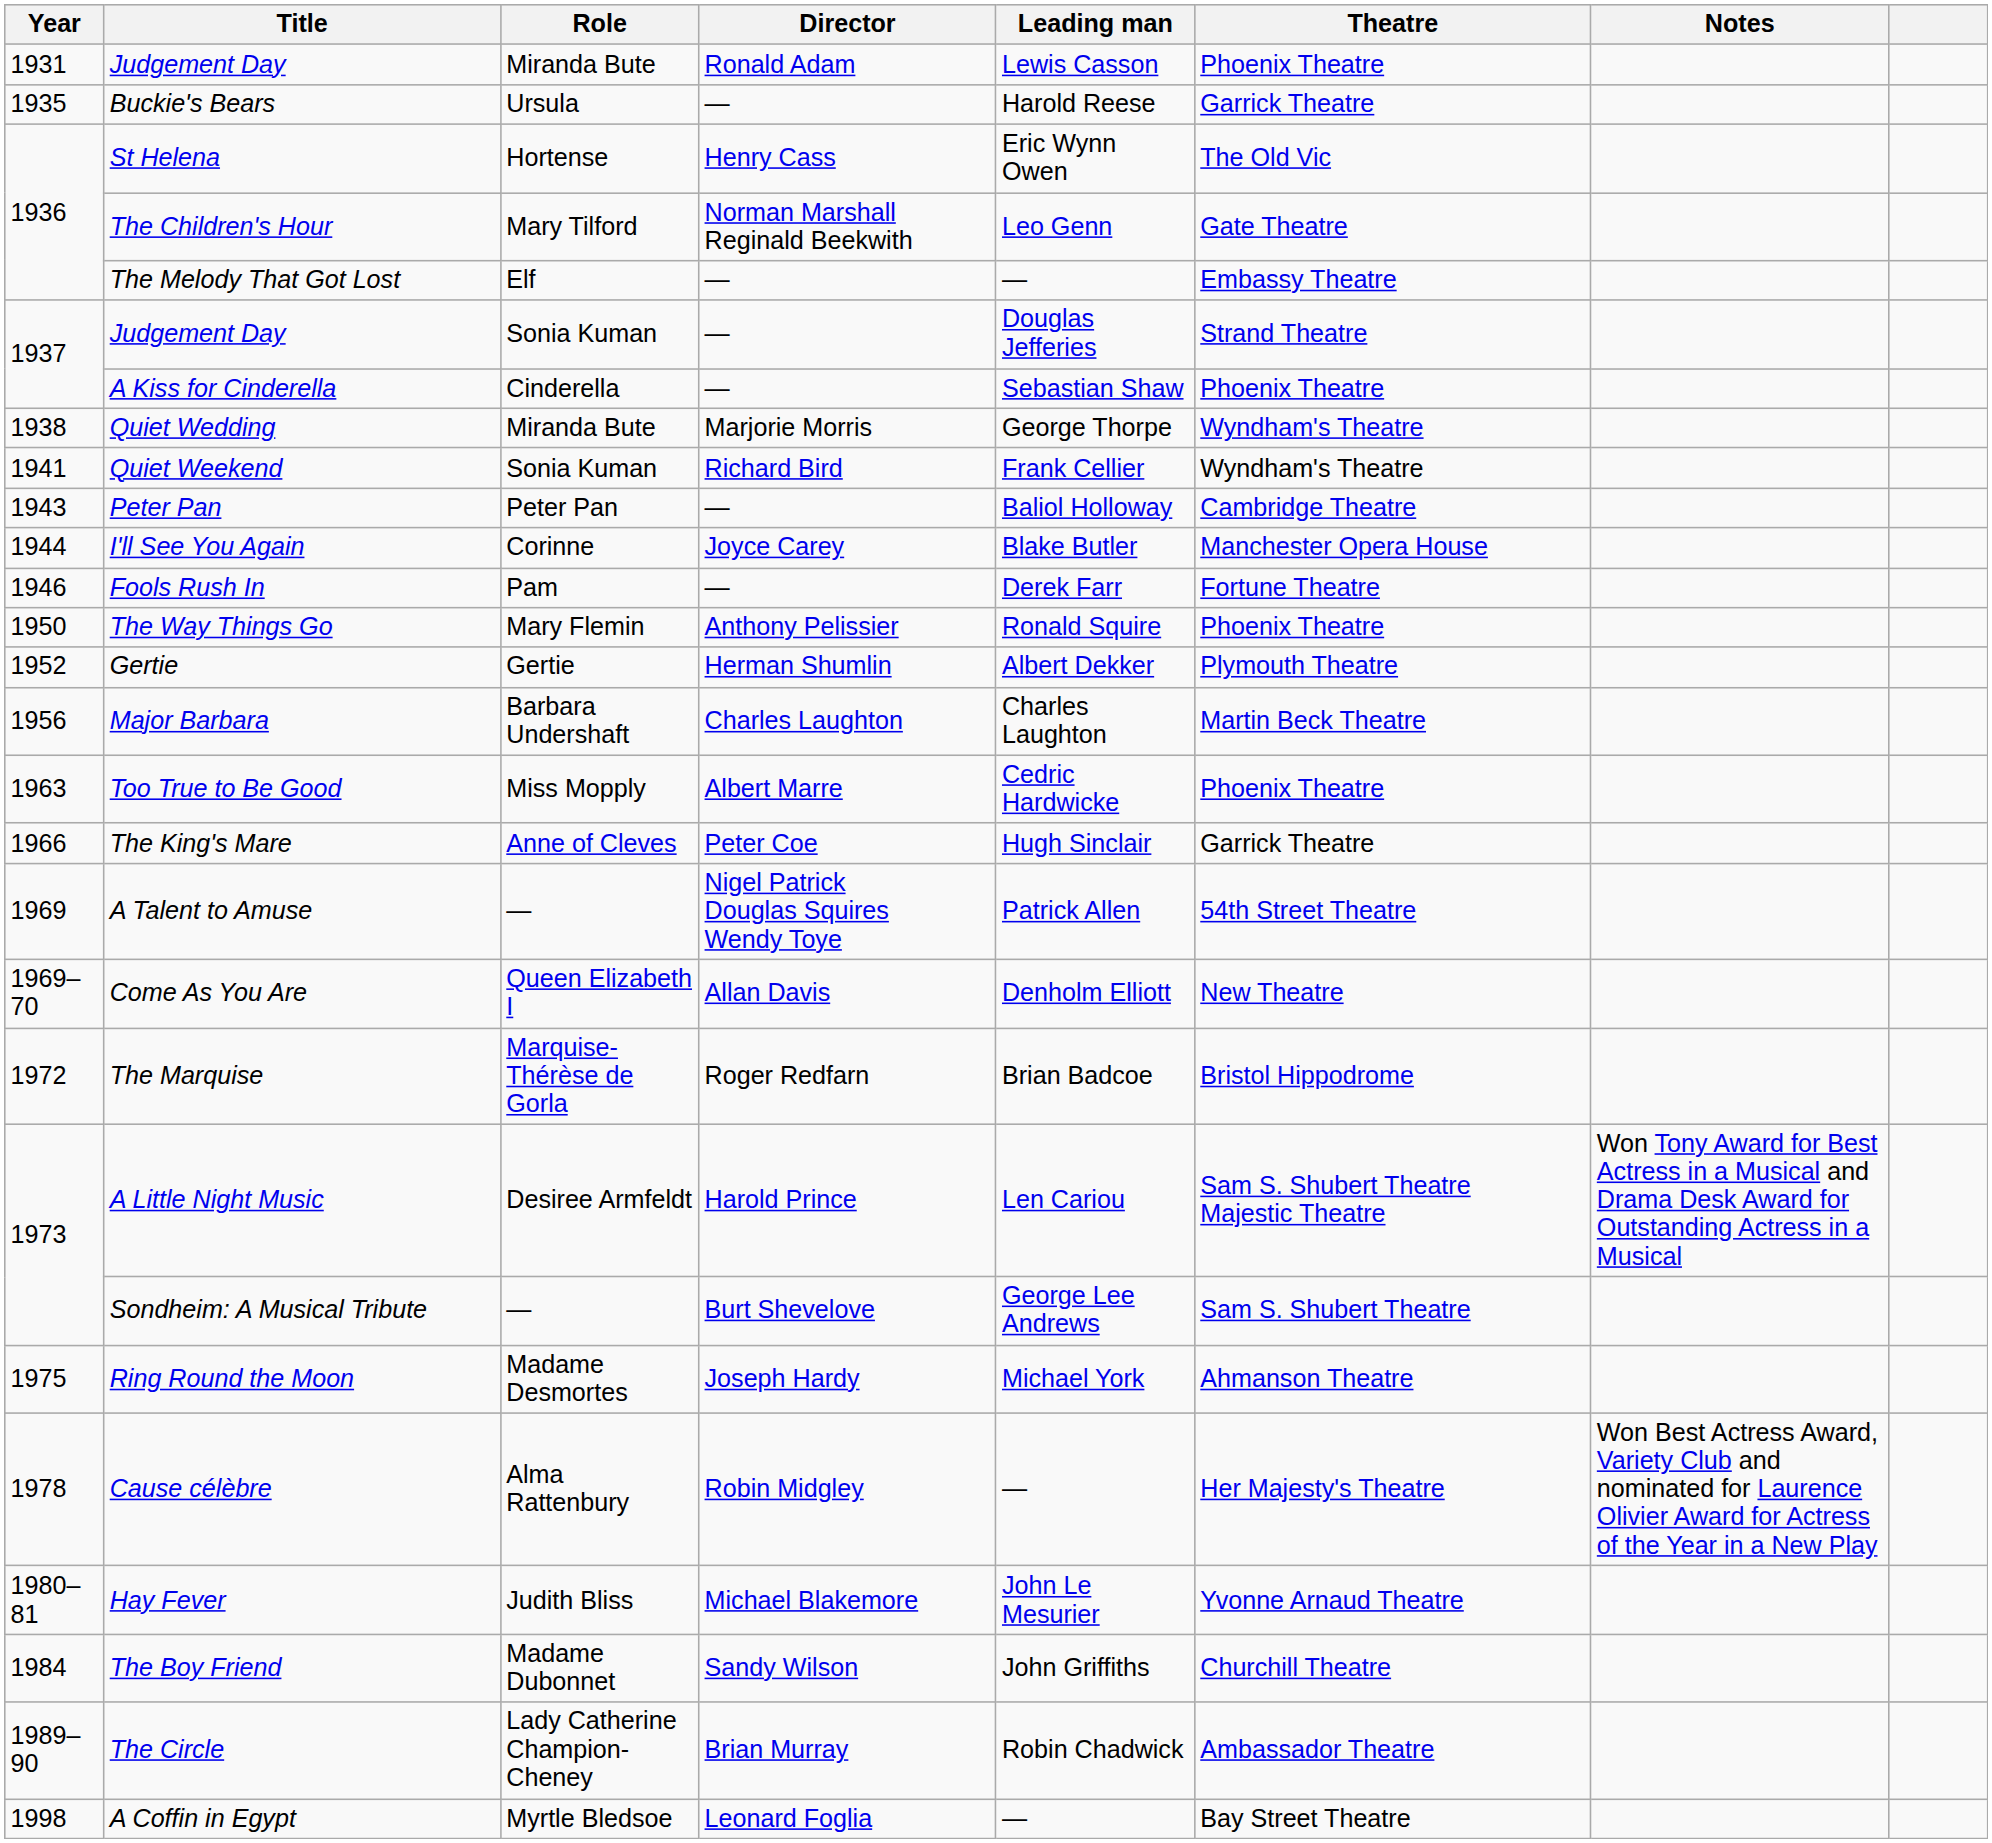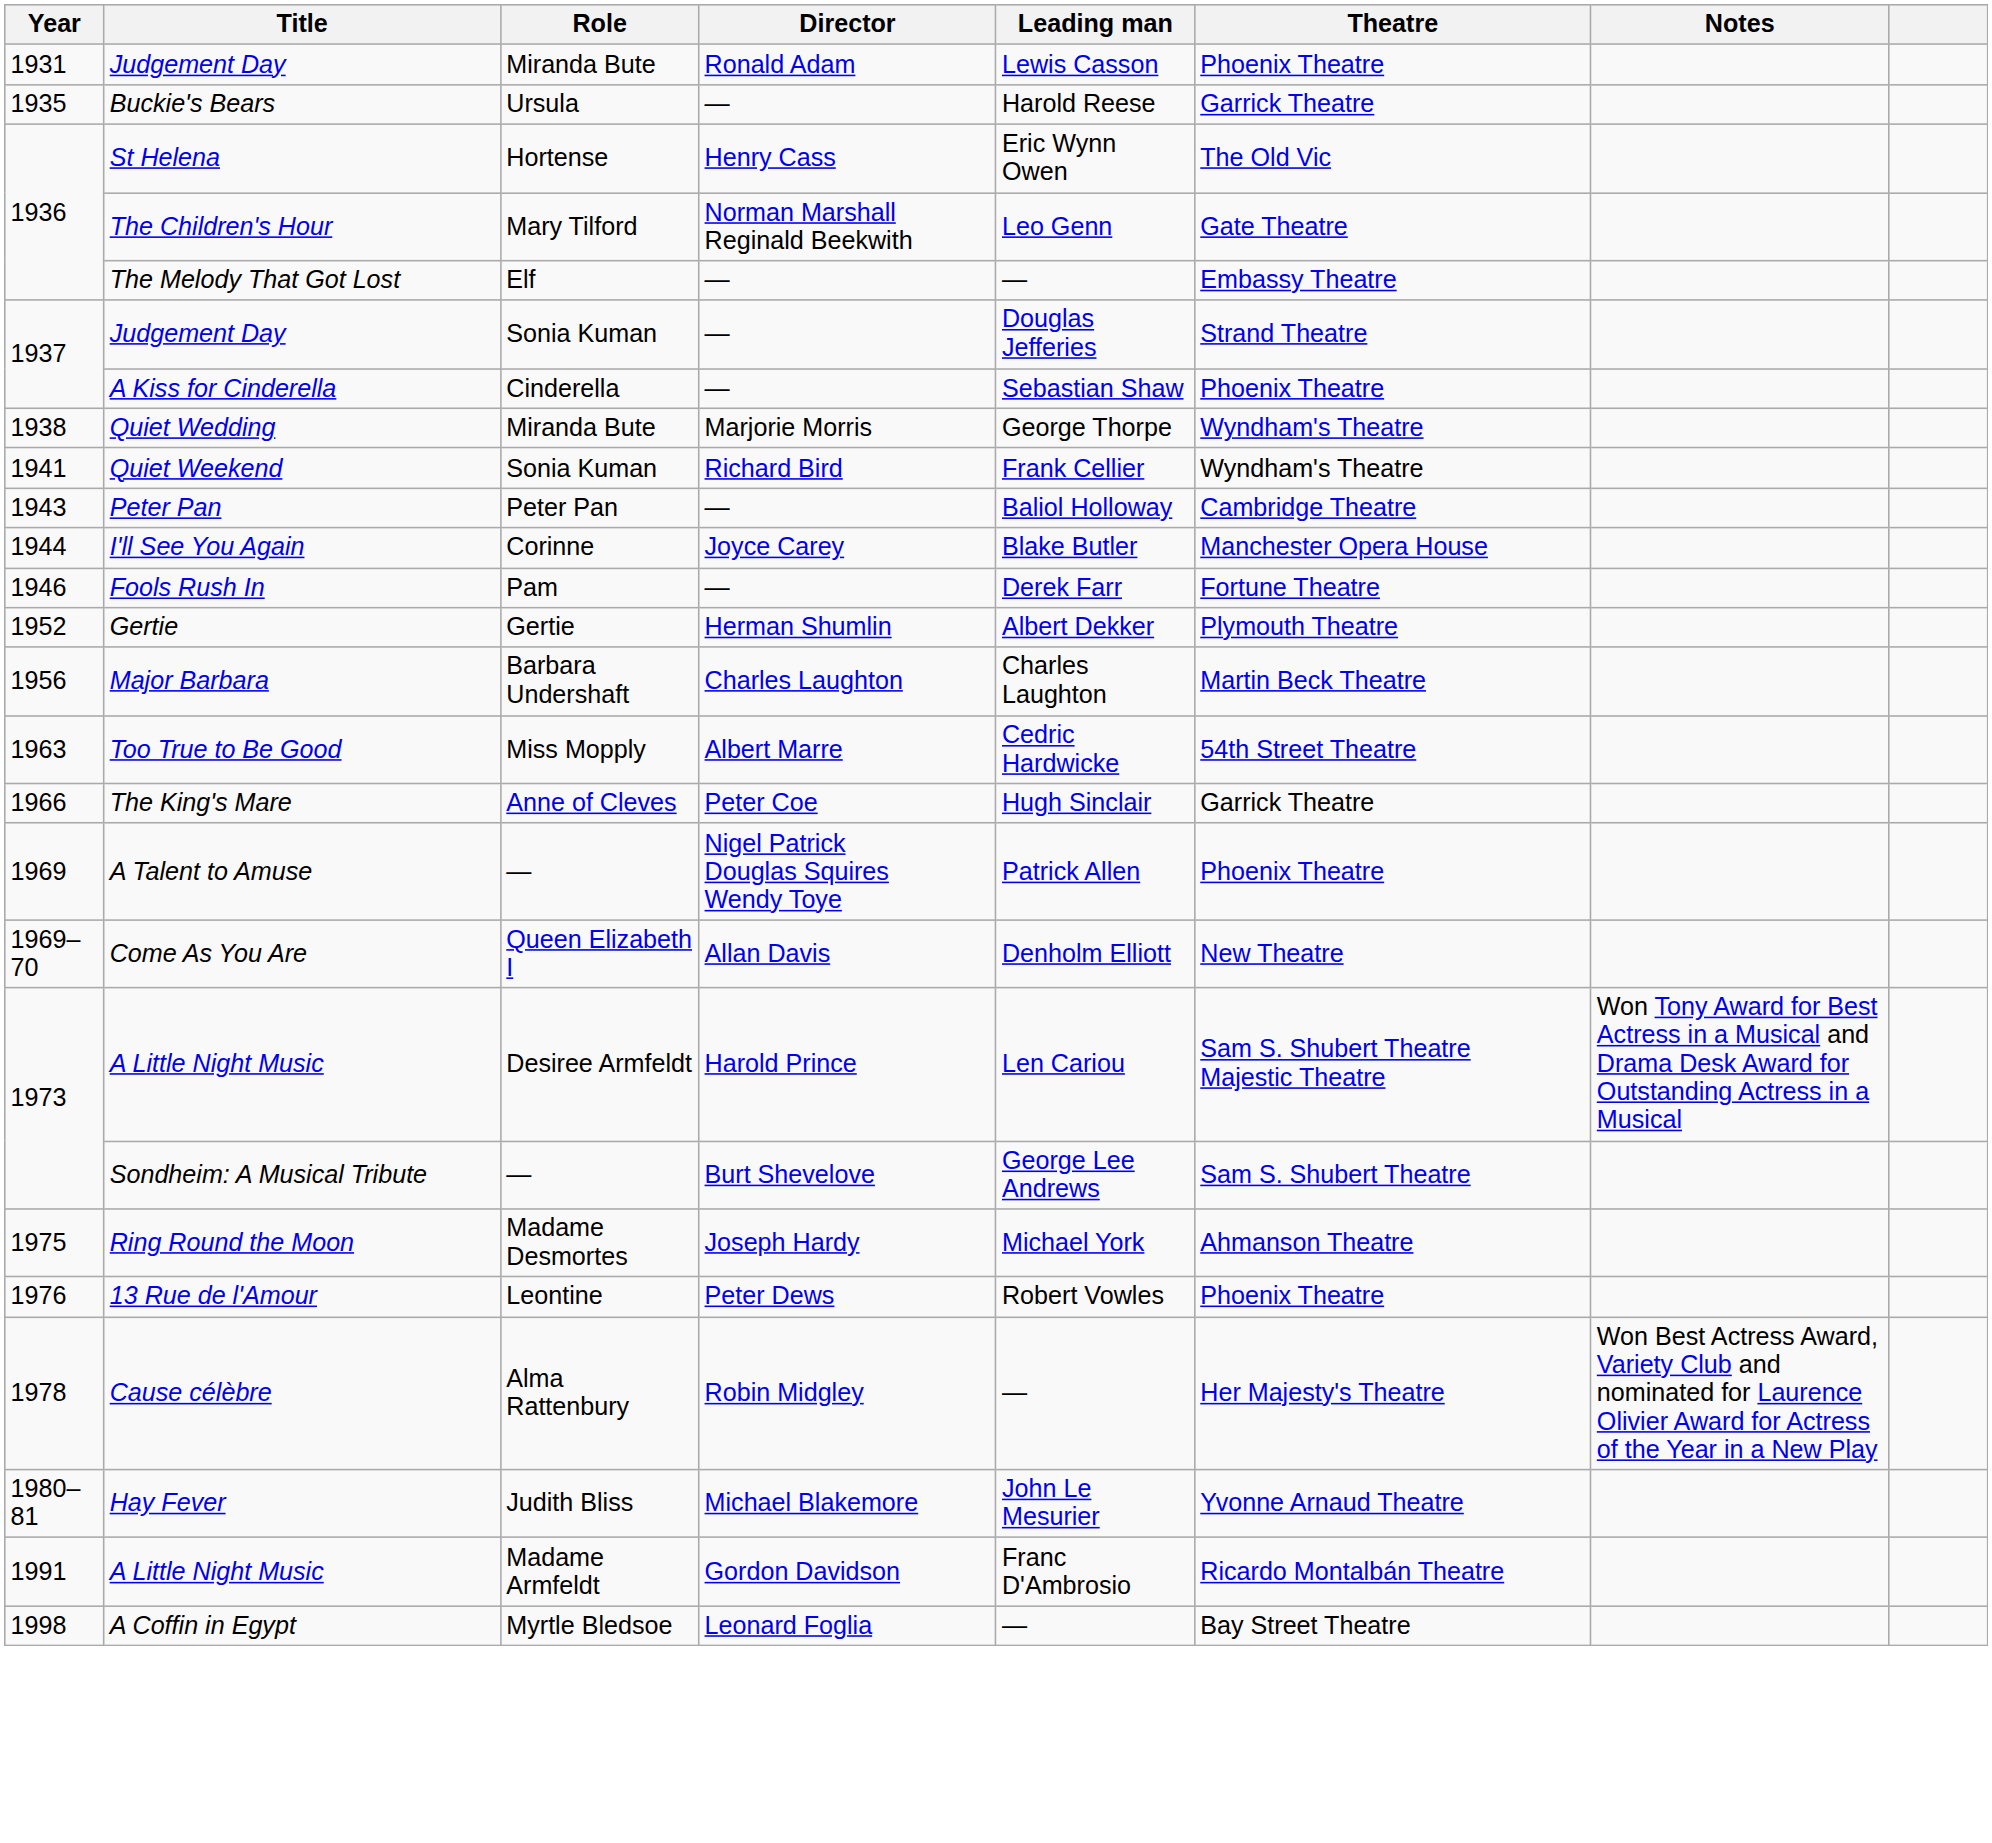- row: 1950 | The Way Things Go | Mary Flemin | Anthony Pelissier | Ronald Squire | Phoenix Theatre
Too True to Be Good | Theatre: Phoenix Theatre -> 54th Street Theatre
A Talent to Amuse | Theatre: 54th Street Theatre -> Phoenix Theatre
- row: 1972 | The Marquise | Marquise-Thérèse de Gorla | Roger Redfarn | Brian Badcoe | Bristol Hippodrome
+ row: 1976 | 13 Rue de l'Amour | Leontine | Peter Dews | Robert Vowles | Phoenix Theatre
- row: 1984 | The Boy Friend | Madame Dubonnet | Sandy Wilson | John Griffiths | Churchill Theatre
- row: 1989–90 | The Circle | Lady Catherine Champion-Cheney | Brian Murray | Robin Chadwick | Ambassador Theatre
+ row: 1991 | A Little Night Music | Madame Armfeldt | Gordon Davidson | Franc D'Ambrosio | Ricardo Montalbán Theatre
